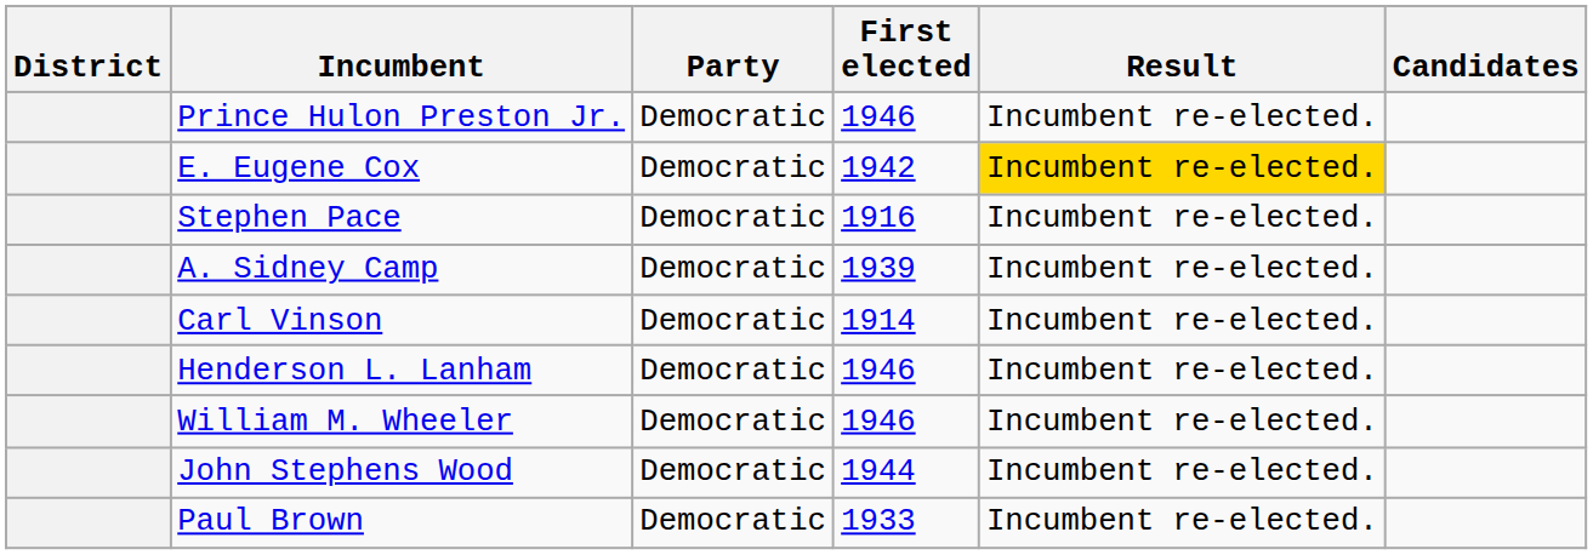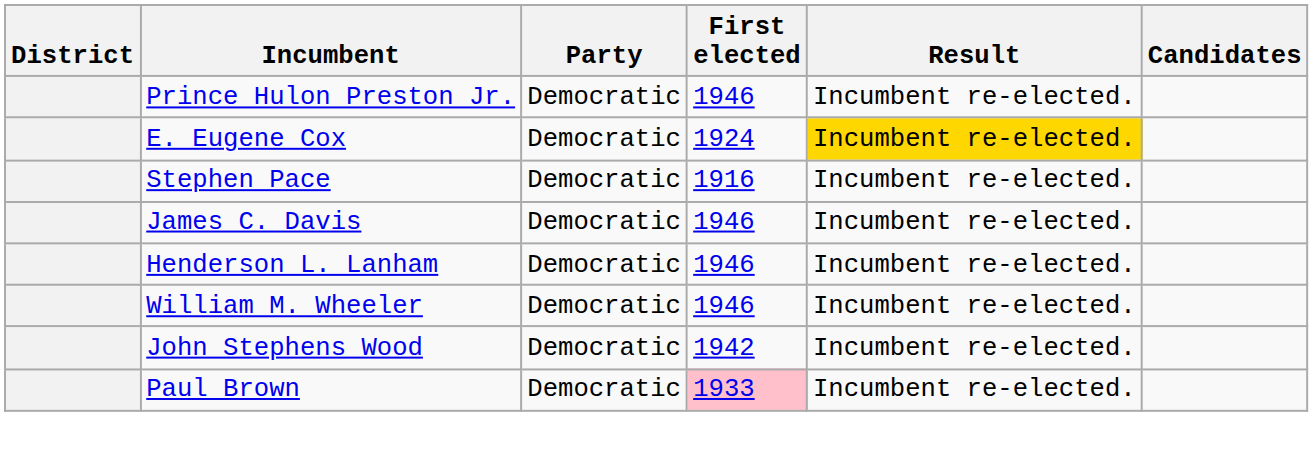E. Eugene Cox | First elected: 1942 -> 1924
- row: A. Sidney Camp | Democratic | 1939 | Incumbent re-elected.
+ row: James C. Davis | Democratic | 1946 | Incumbent re-elected.
- row: Carl Vinson | Democratic | 1914 | Incumbent re-elected.
John Stephens Wood | First elected: 1944 -> 1942
Paul Brown | First elected: no background -> pink background
